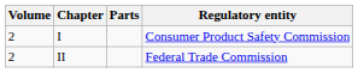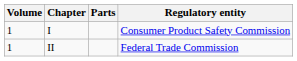I | Volume: 2 -> 1
II | Volume: 2 -> 1
